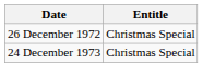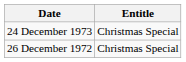rows swapped: 26 December 1972 <-> 24 December 1973
